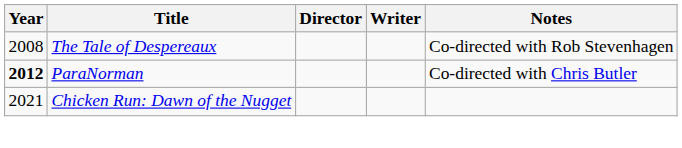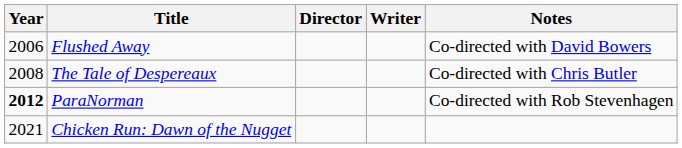+ row: 2006 | Flushed Away | Co-directed with David Bowers
The Tale of Despereaux | Notes: Co-directed with Rob Stevenhagen -> Co-directed with Chris Butler
ParaNorman | Notes: Co-directed with Chris Butler -> Co-directed with Rob Stevenhagen
